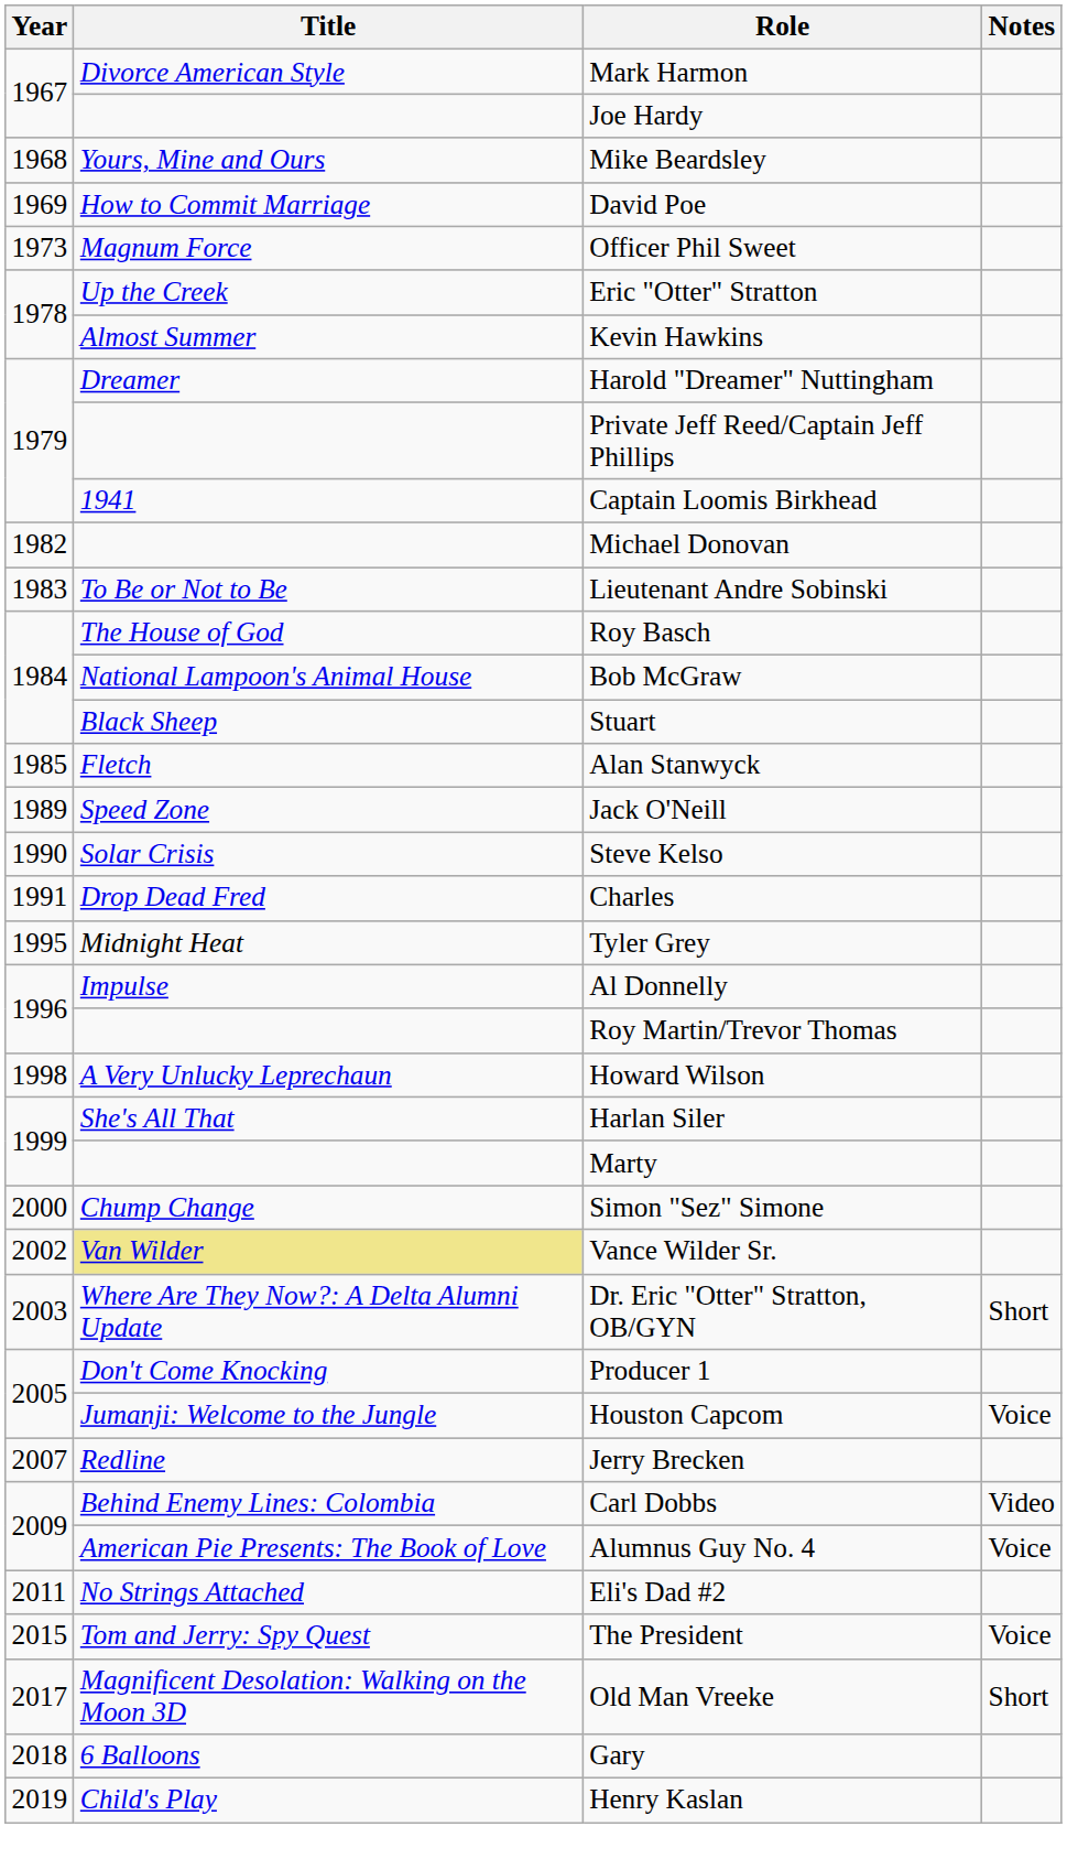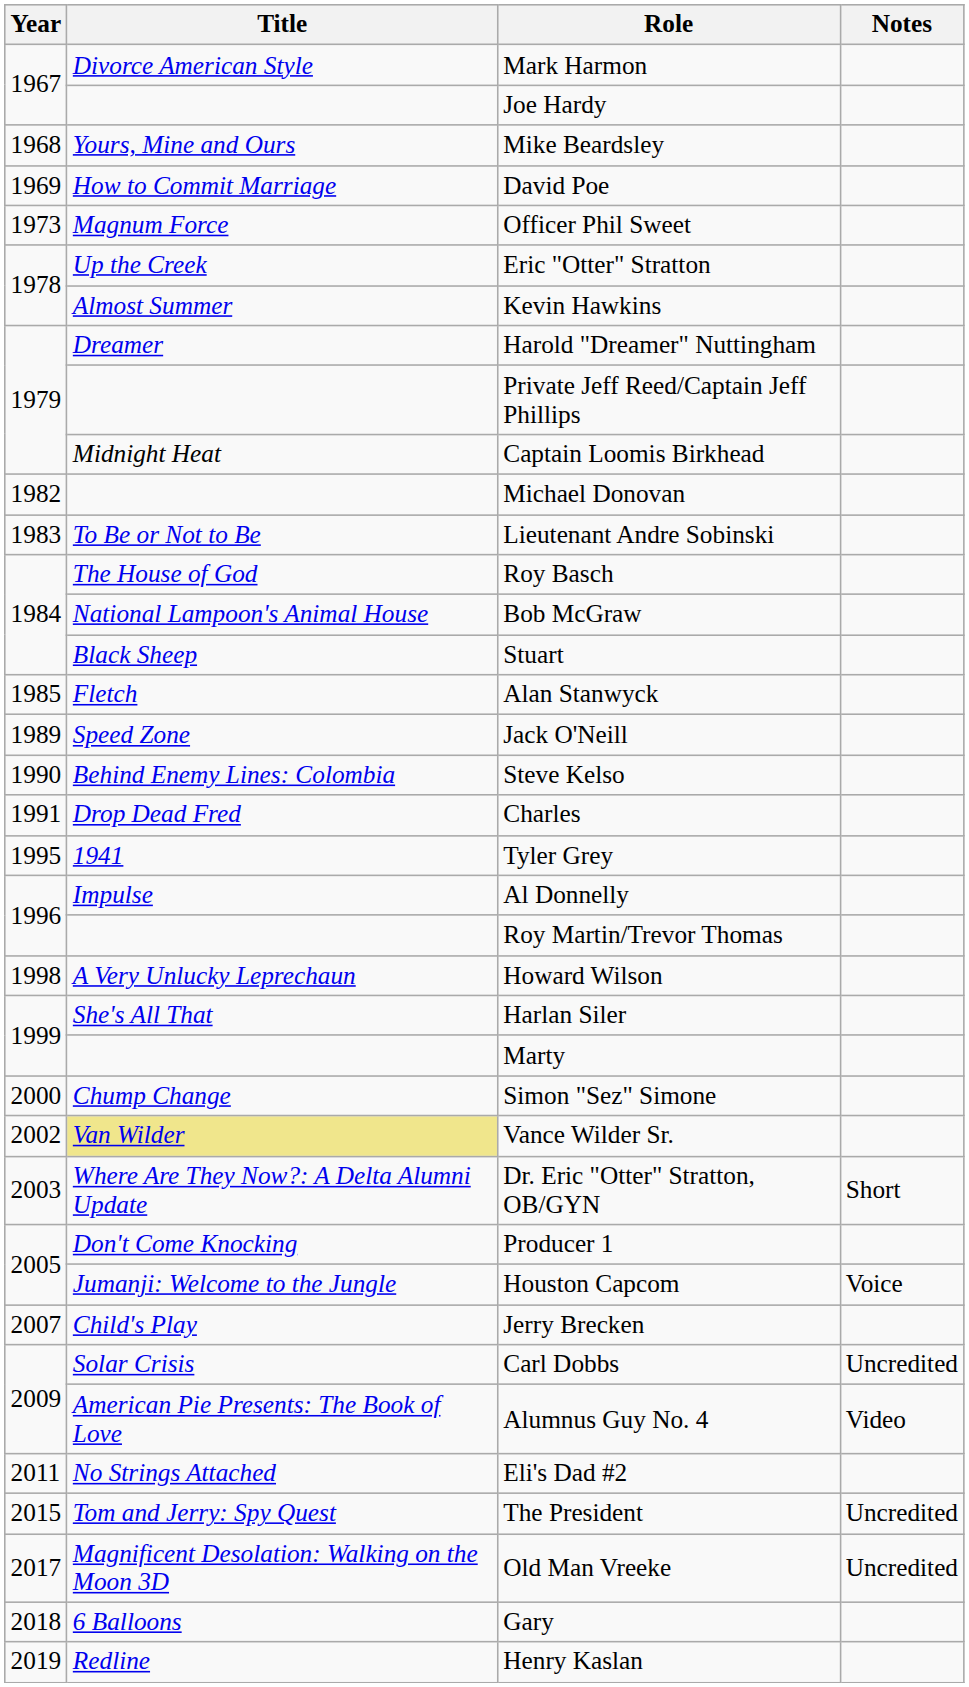Captain Loomis Birkhead | Title: 1941 -> Midnight Heat
Steve Kelso | Title: Solar Crisis -> Behind Enemy Lines: Colombia
Tyler Grey | Title: Midnight Heat -> 1941
Jerry Brecken | Title: Redline -> Child's Play
Carl Dobbs | Title: Behind Enemy Lines: Colombia -> Solar Crisis
Carl Dobbs | Notes: Video -> Uncredited
Alumnus Guy No. 4 | Notes: Voice -> Video
The President | Notes: Voice -> Uncredited
Old Man Vreeke | Notes: Short -> Uncredited
Henry Kaslan | Title: Child's Play -> Redline
